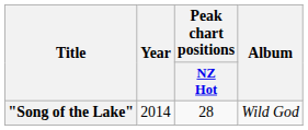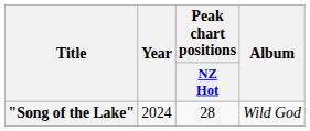"Song of the Lake" | Year: 2014 -> 2024
